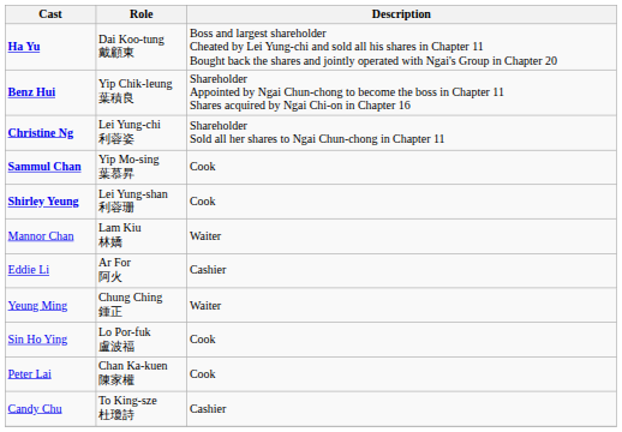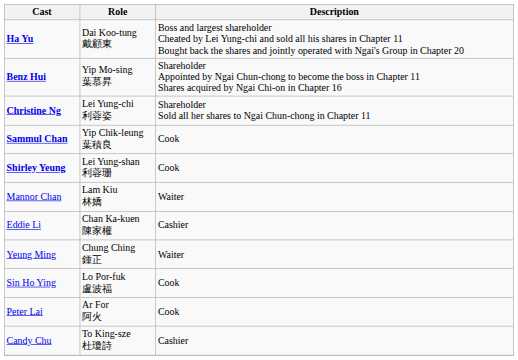Benz Hui | Role: Yip Chik-leung 葉積良 -> Yip Mo-sing 葉慕昇
Sammul Chan | Role: Yip Mo-sing 葉慕昇 -> Yip Chik-leung 葉積良
Eddie Li | Role: Ar For 阿火 -> Chan Ka-kuen 陳家權
Peter Lai | Role: Chan Ka-kuen 陳家權 -> Ar For 阿火
